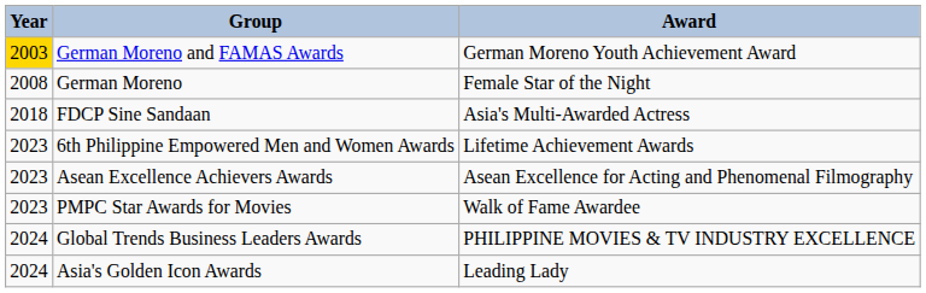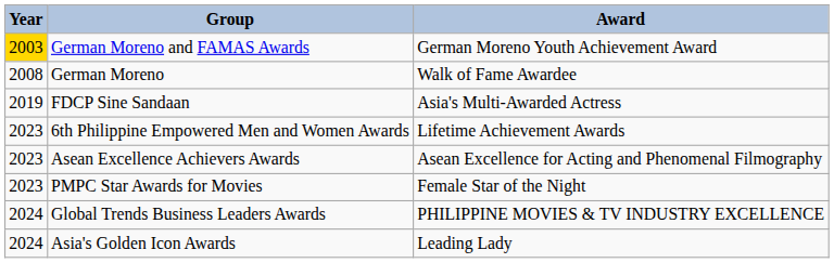German Moreno | Award: Female Star of the Night -> Walk of Fame Awardee
FDCP Sine Sandaan | Year: 2018 -> 2019
PMPC Star Awards for Movies | Award: Walk of Fame Awardee -> Female Star of the Night
